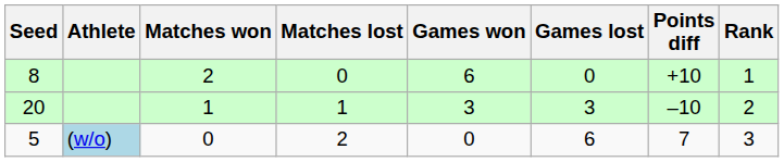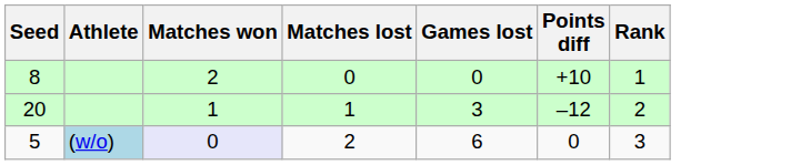- column: Games won | 6 | 3 | 0
20 | Points diff: –10 -> –12
5 | Matches won: no background -> lavender background
5 | Points diff: 7 -> 0
